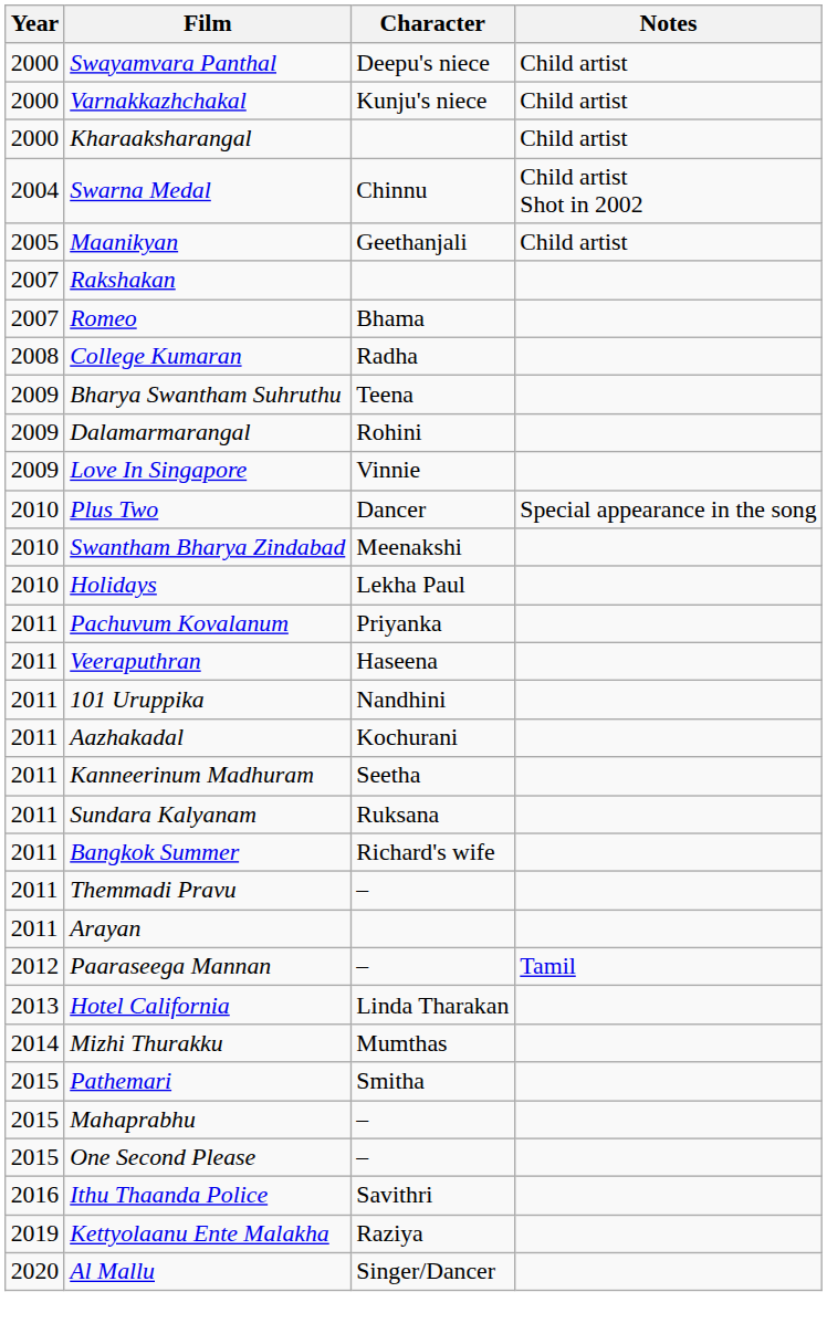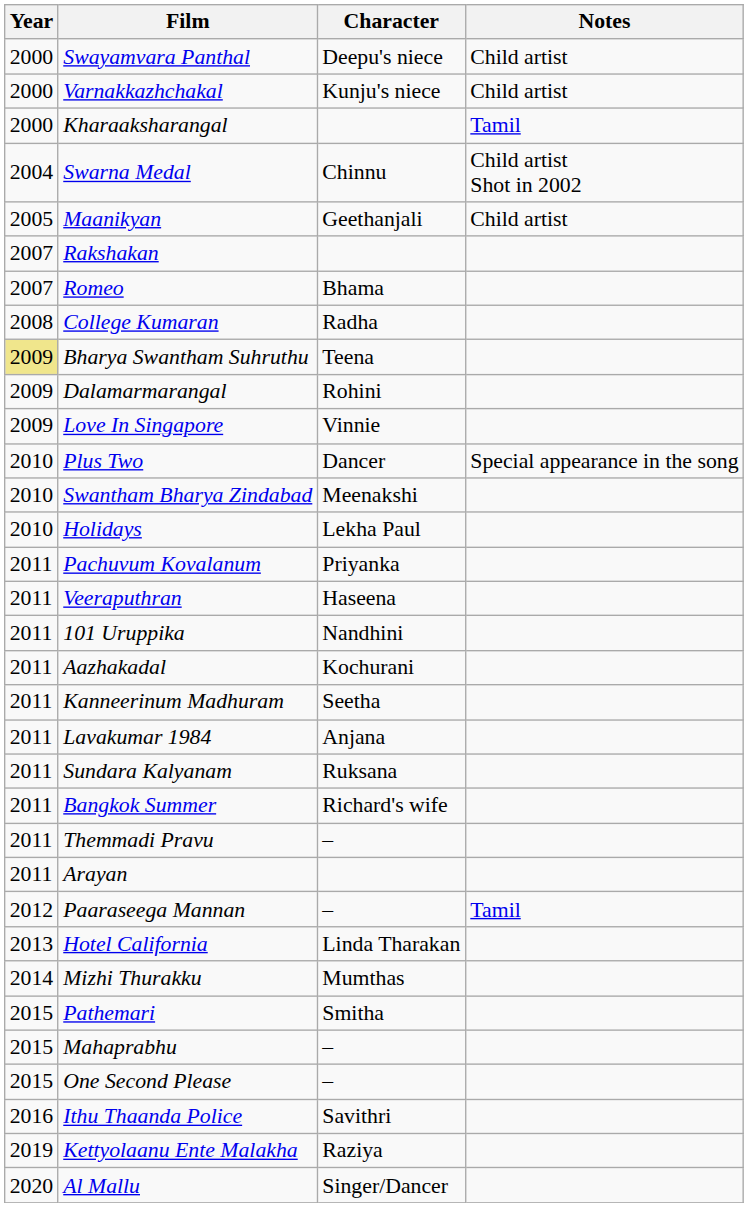Kharaaksharangal | Notes: Child artist -> Tamil
Bharya Swantham Suhruthu | Year: no background -> khaki background
+ row: 2011 | Lavakumar 1984 | Anjana
